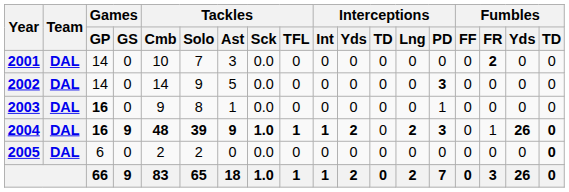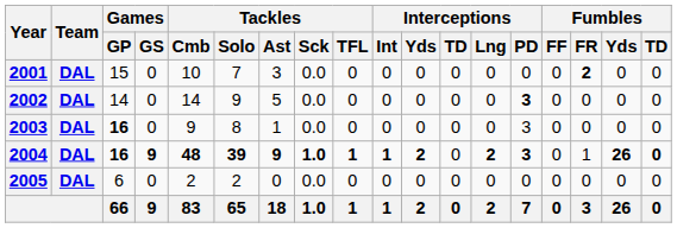2001 | Games / GP: 14 -> 15
2003 | Interceptions / PD: 1 -> 3
2005 | Fumbles / TD: bold -> normal
